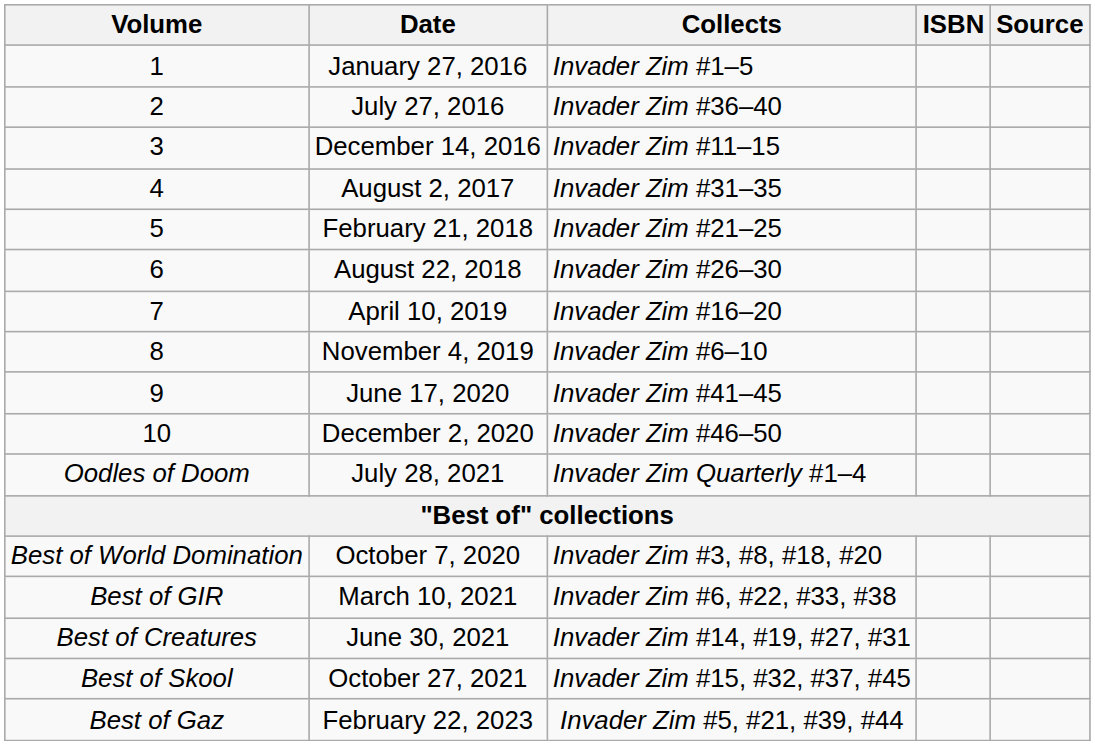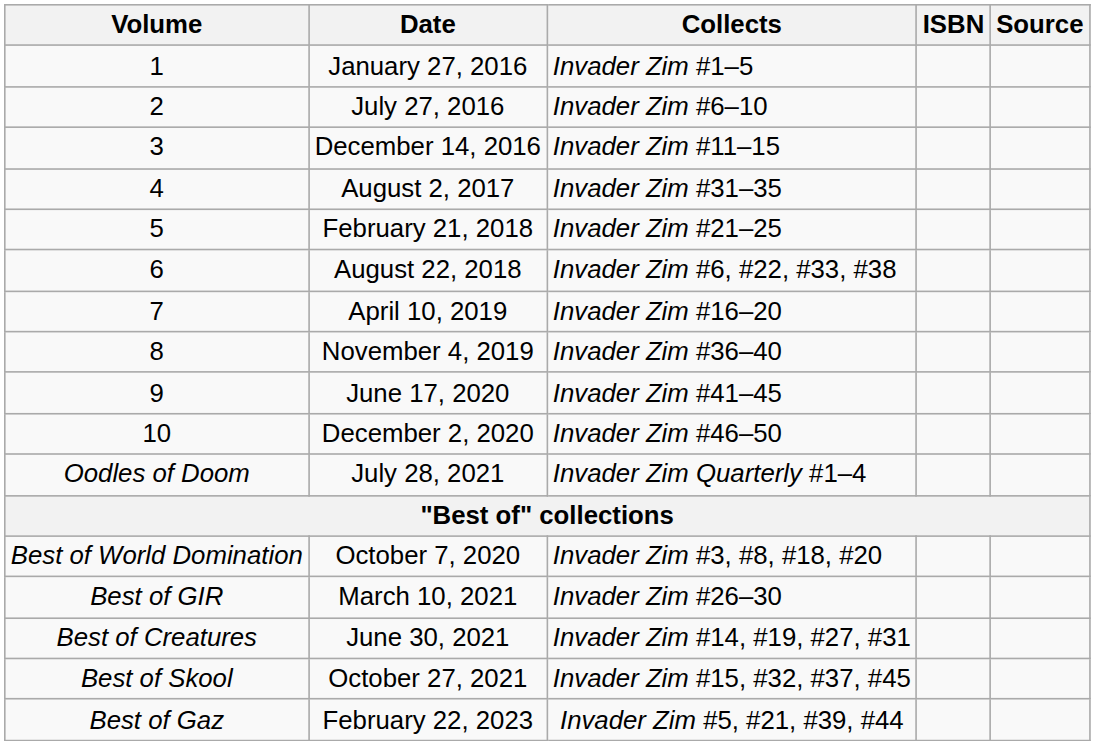July 27, 2016 | Collects: Invader Zim #36–40 -> Invader Zim #6–10
August 22, 2018 | Collects: Invader Zim #26–30 -> Invader Zim #6, #22, #33, #38
November 4, 2019 | Collects: Invader Zim #6–10 -> Invader Zim #36–40
March 10, 2021 | Collects: Invader Zim #6, #22, #33, #38 -> Invader Zim #26–30
